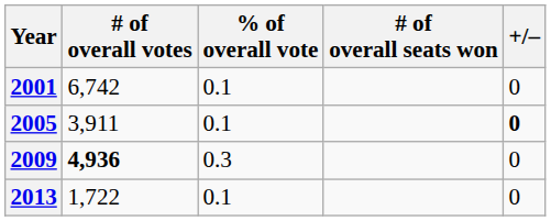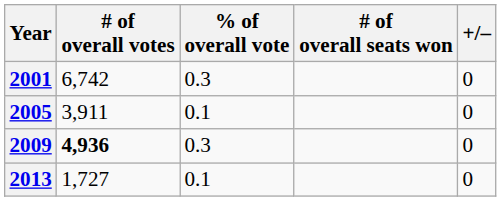2001 | % of overall vote: 0.1 -> 0.3
2005 | +/–: bold -> normal
2013 | # of overall votes: 1,722 -> 1,727
